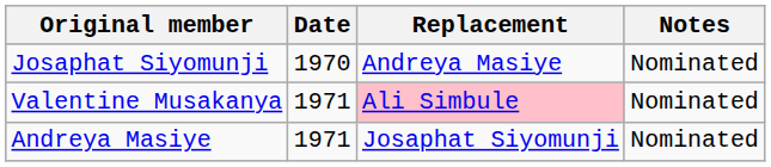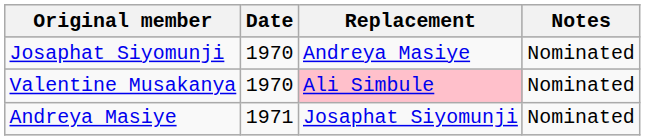Valentine Musakanya | Date: 1971 -> 1970
